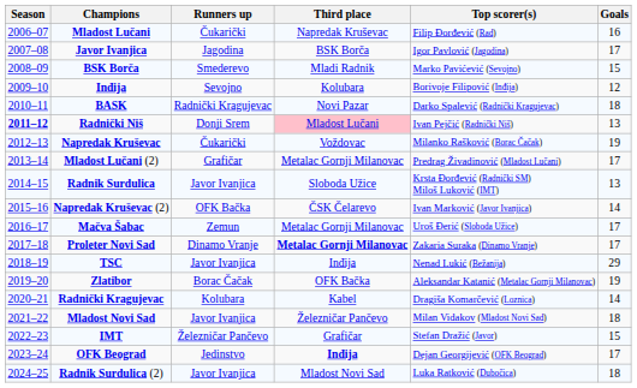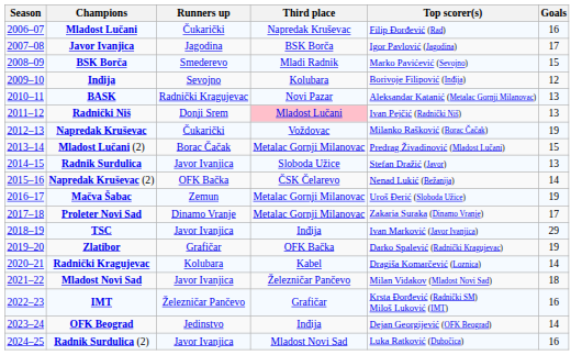BASK | Top scorer(s): Darko Spalević (Radnički Kragujevac) -> Aleksandar Katanić (Metalac Gornji Milanovac)
BASK | Goals: 18 -> 13
Radnički Niš | Season: bold -> normal
Mladost Lučani (2) | Runners up: Grafičar -> Borac Čačak
Mladost Lučani (2) | Goals: 17 -> 15
Radnik Surdulica | Top scorer(s): Krsta Đorđević (Radnički SM) Miloš Luković (IMT) -> Stefan Dražić (Javor)
Napredak Kruševac (2) | Top scorer(s): Ivan Marković (Javor Ivanjica) -> Nenad Lukić (Bežanija)
Mačva Šabac | Goals: 17 -> 19
Proleter Novi Sad | Third place: bold -> normal
TSC | Top scorer(s): Nenad Lukić (Bežanija) -> Ivan Marković (Javor Ivanjica)
Zlatibor | Runners up: Borac Čačak -> Grafičar
Zlatibor | Top scorer(s): Aleksandar Katanić (Metalac Gornji Milanovac) -> Darko Spalević (Radnički Kragujevac)
IMT | Top scorer(s): Stefan Dražić (Javor) -> Krsta Đorđević (Radnički SM) Miloš Luković (IMT)
IMT | Goals: 15 -> 16
OFK Beograd | Third place: bold -> normal
OFK Beograd | Goals: 17 -> 14
Radnik Surdulica (2) | Goals: 18 -> 16
